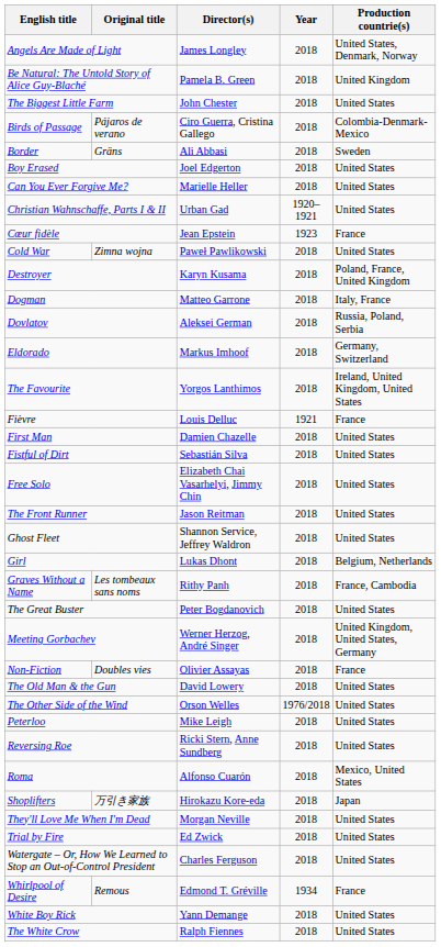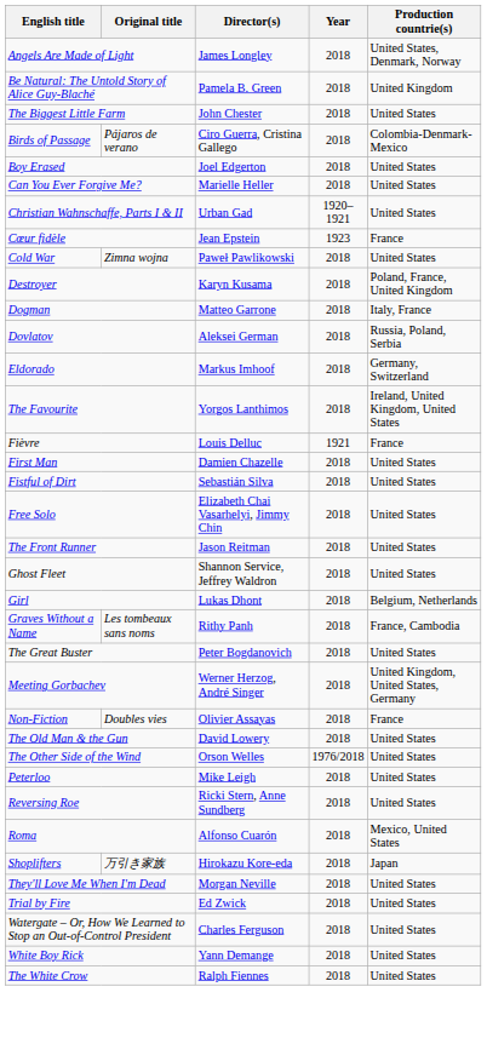- row: Border | Gräns | Ali Abbasi | 2018 | Sweden
- row: Whirlpool of Desire | Remous | Edmond T. Gréville | 1934 | France
